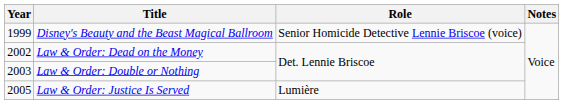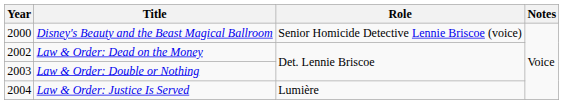Disney's Beauty and the Beast Magical Ballroom | Year: 1999 -> 2000
Law & Order: Justice Is Served | Year: 2005 -> 2004
